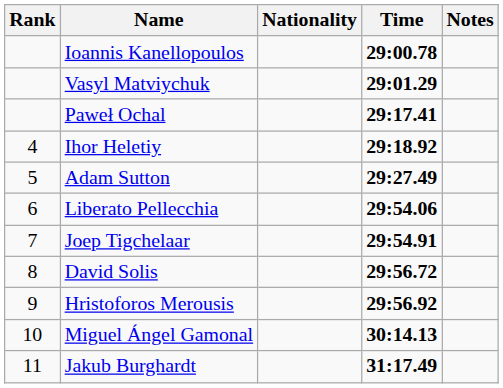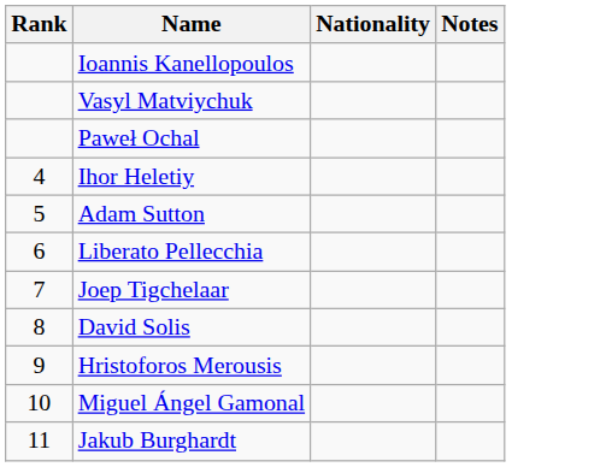- column: Time | 29:00.78 | 29:01.29 | 29:17.41 | 29:18.92 | 29:27.49 | 29:54.06 | 29:54.91 | 29:56.72 | 29:56.92 | 30:14.13 | 31:17.49
